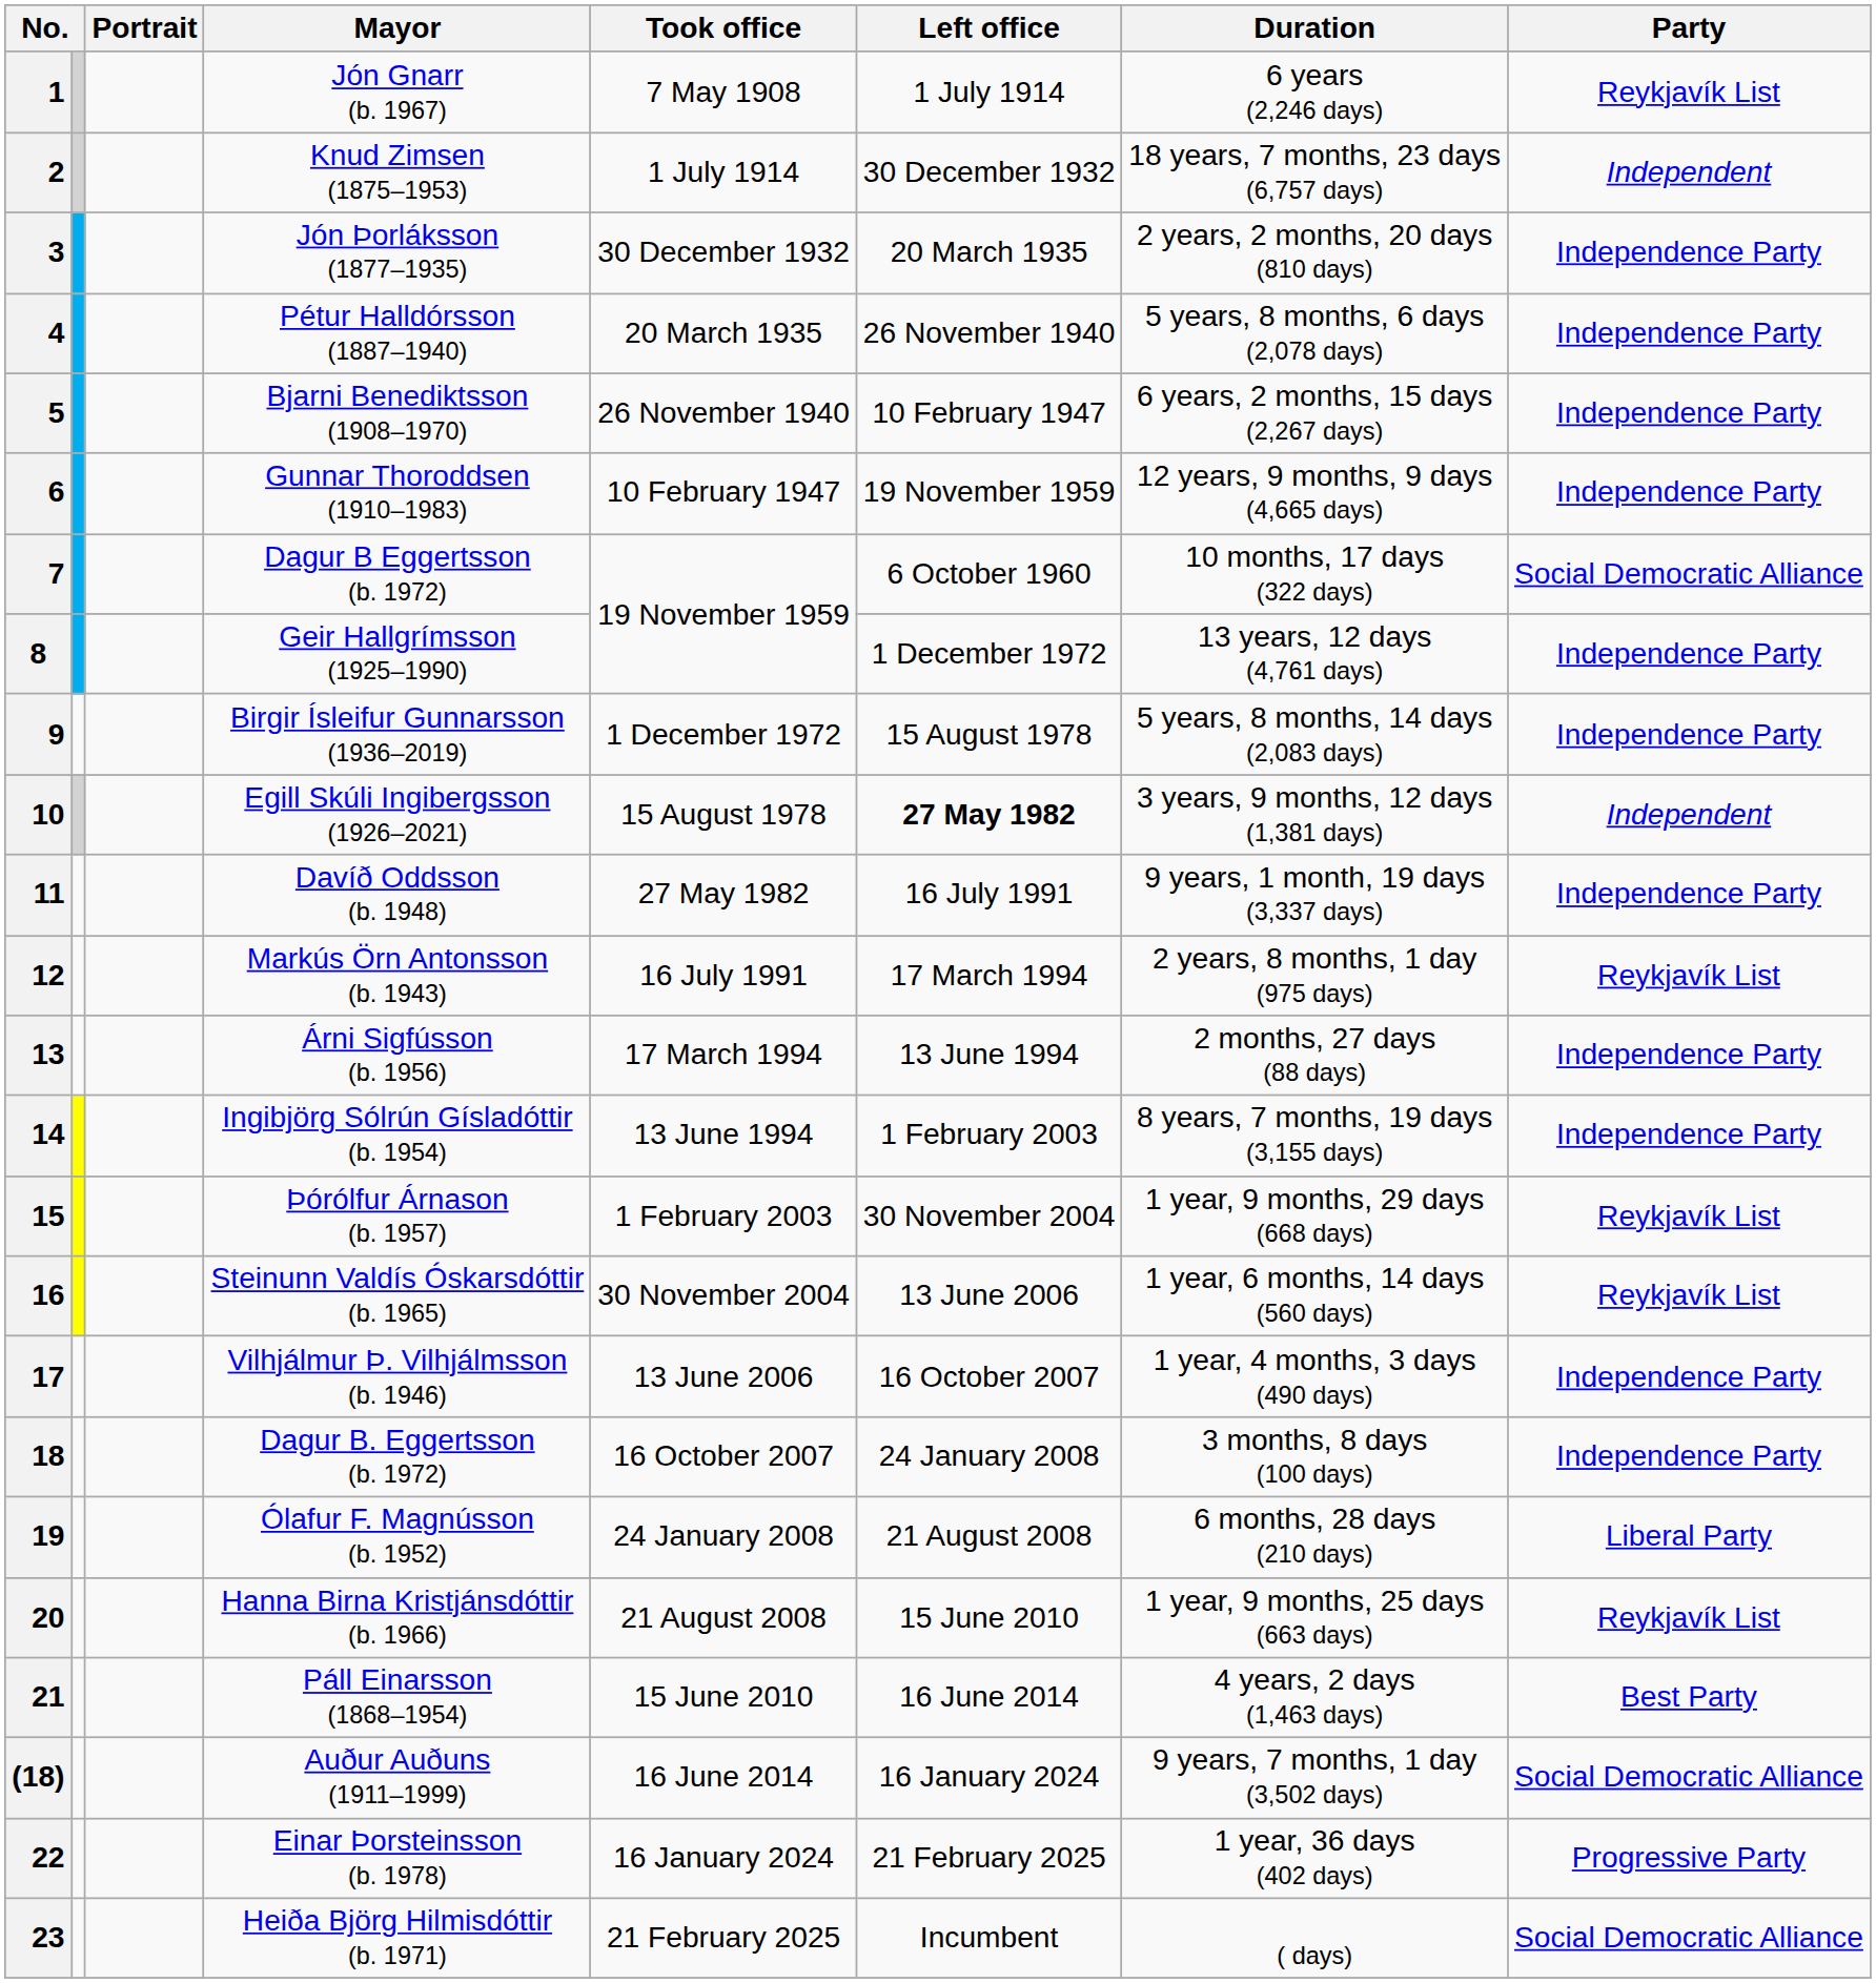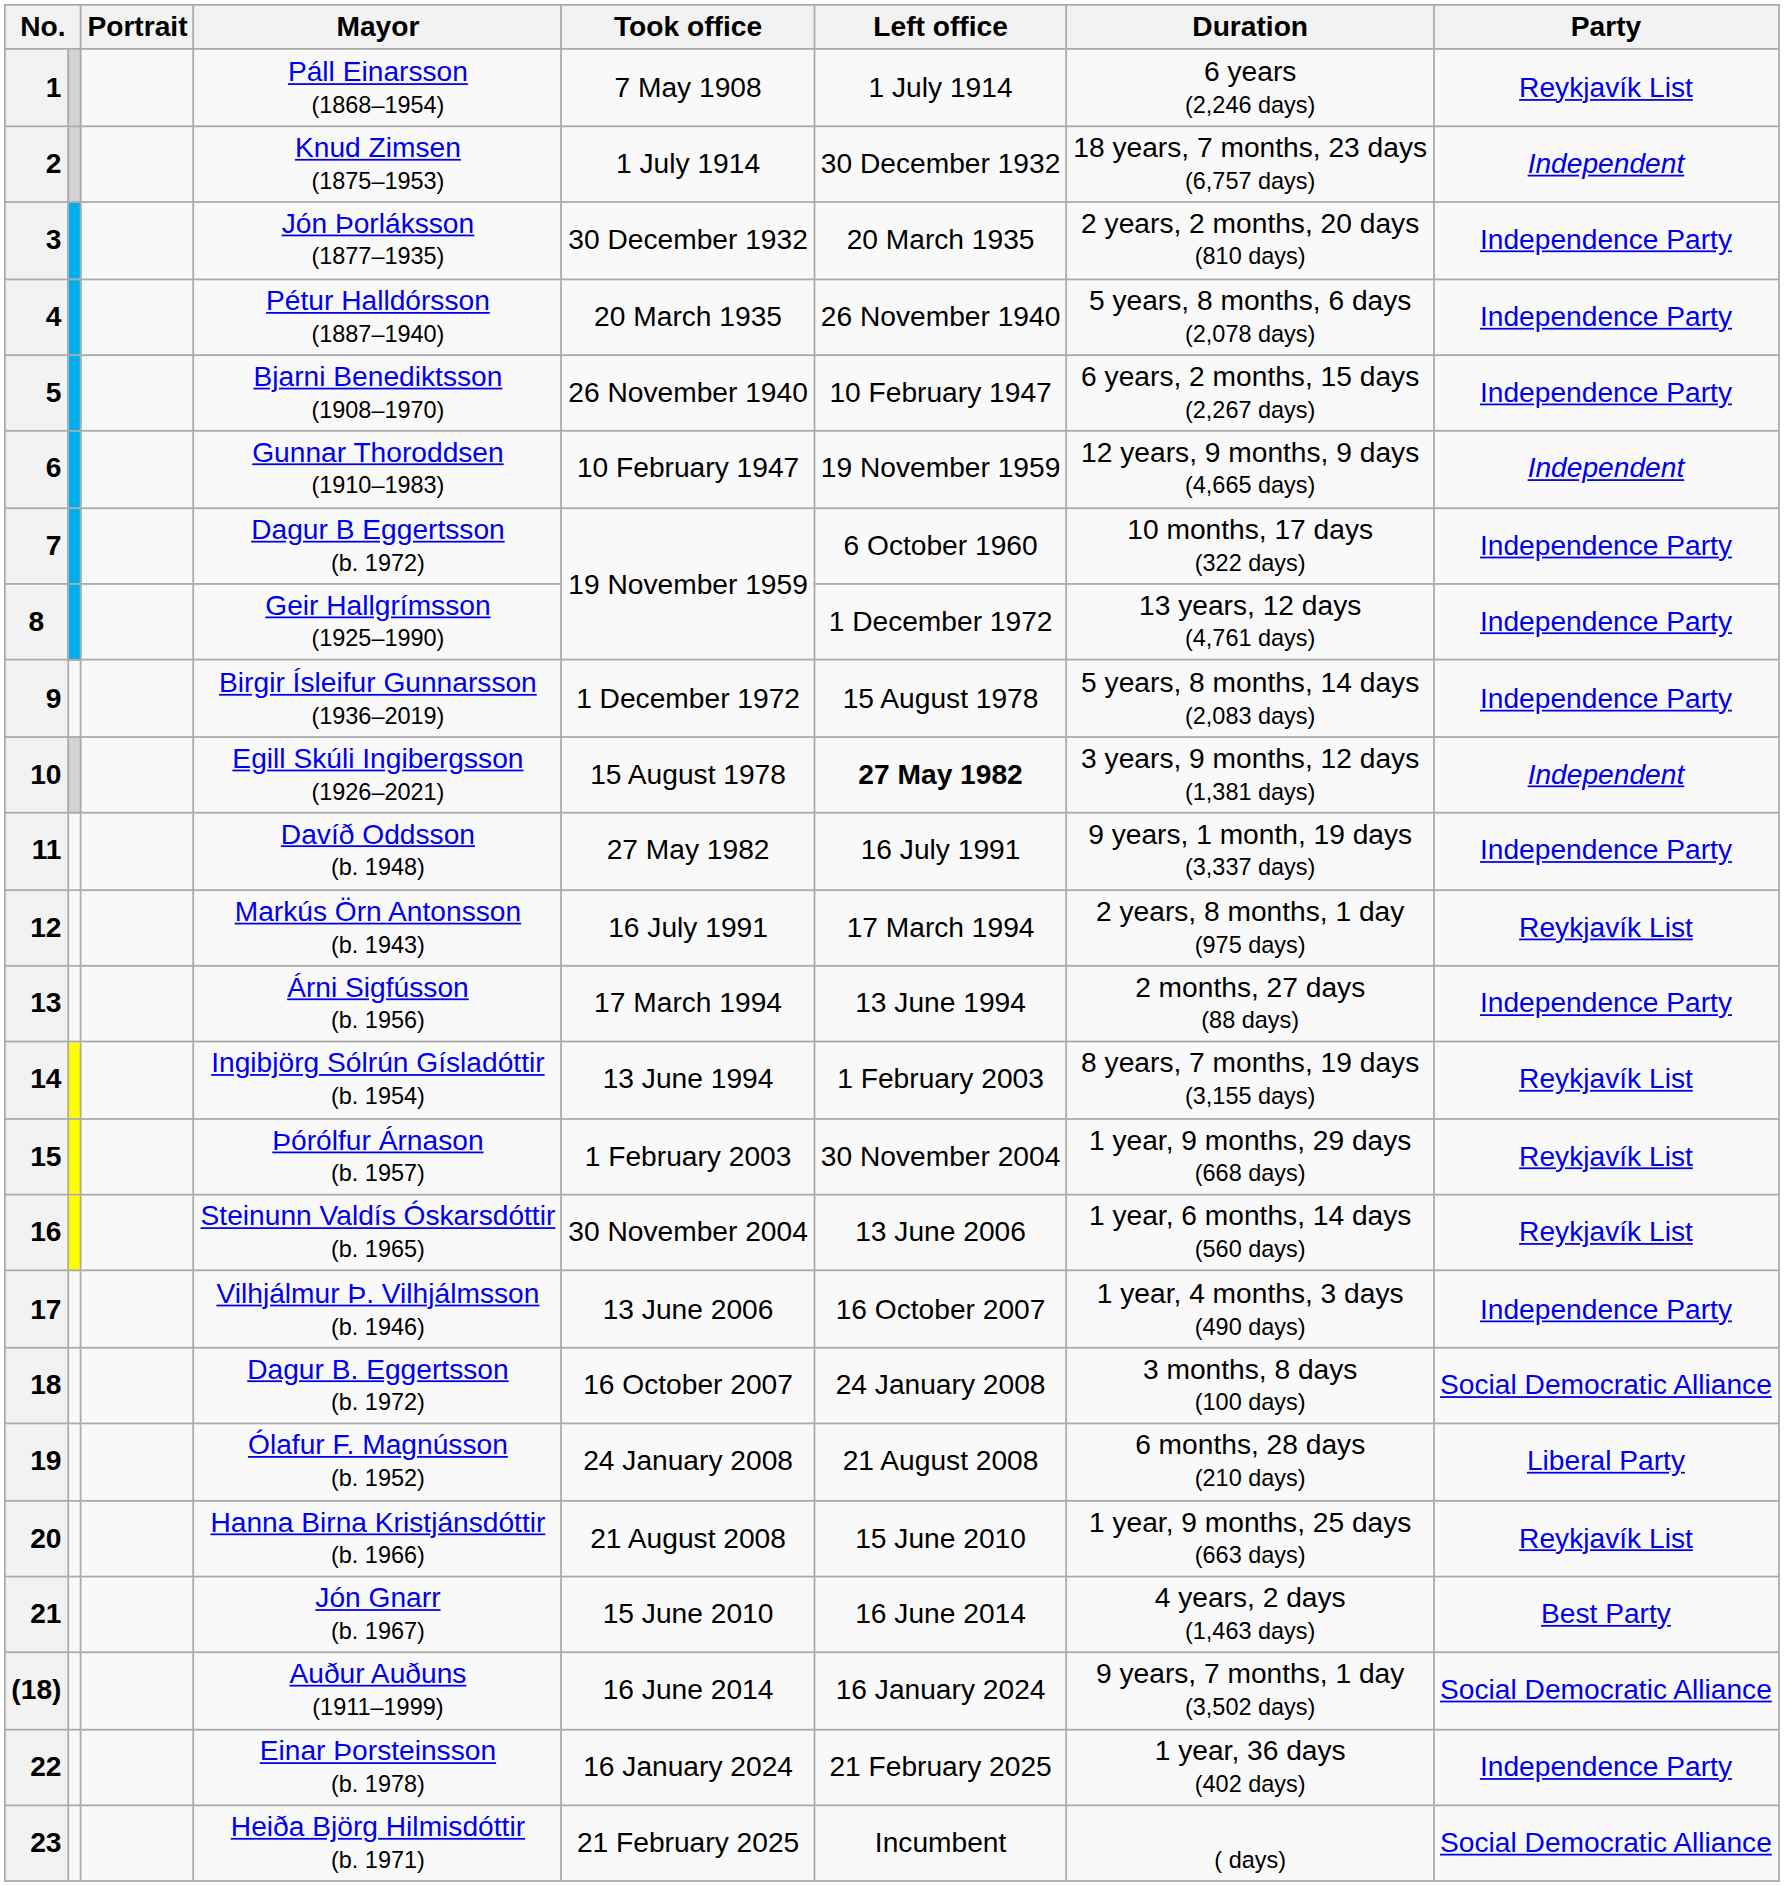1 | Mayor: Jón Gnarr (b. 1967) -> Páll Einarsson (1868–1954)
6 | Party: Independence Party -> Independent
7 | Party: Social Democratic Alliance -> Independence Party
14 | Party: Independence Party -> Reykjavík List
18 | Party: Independence Party -> Social Democratic Alliance
21 | Mayor: Páll Einarsson (1868–1954) -> Jón Gnarr (b. 1967)
22 | Party: Progressive Party -> Independence Party
